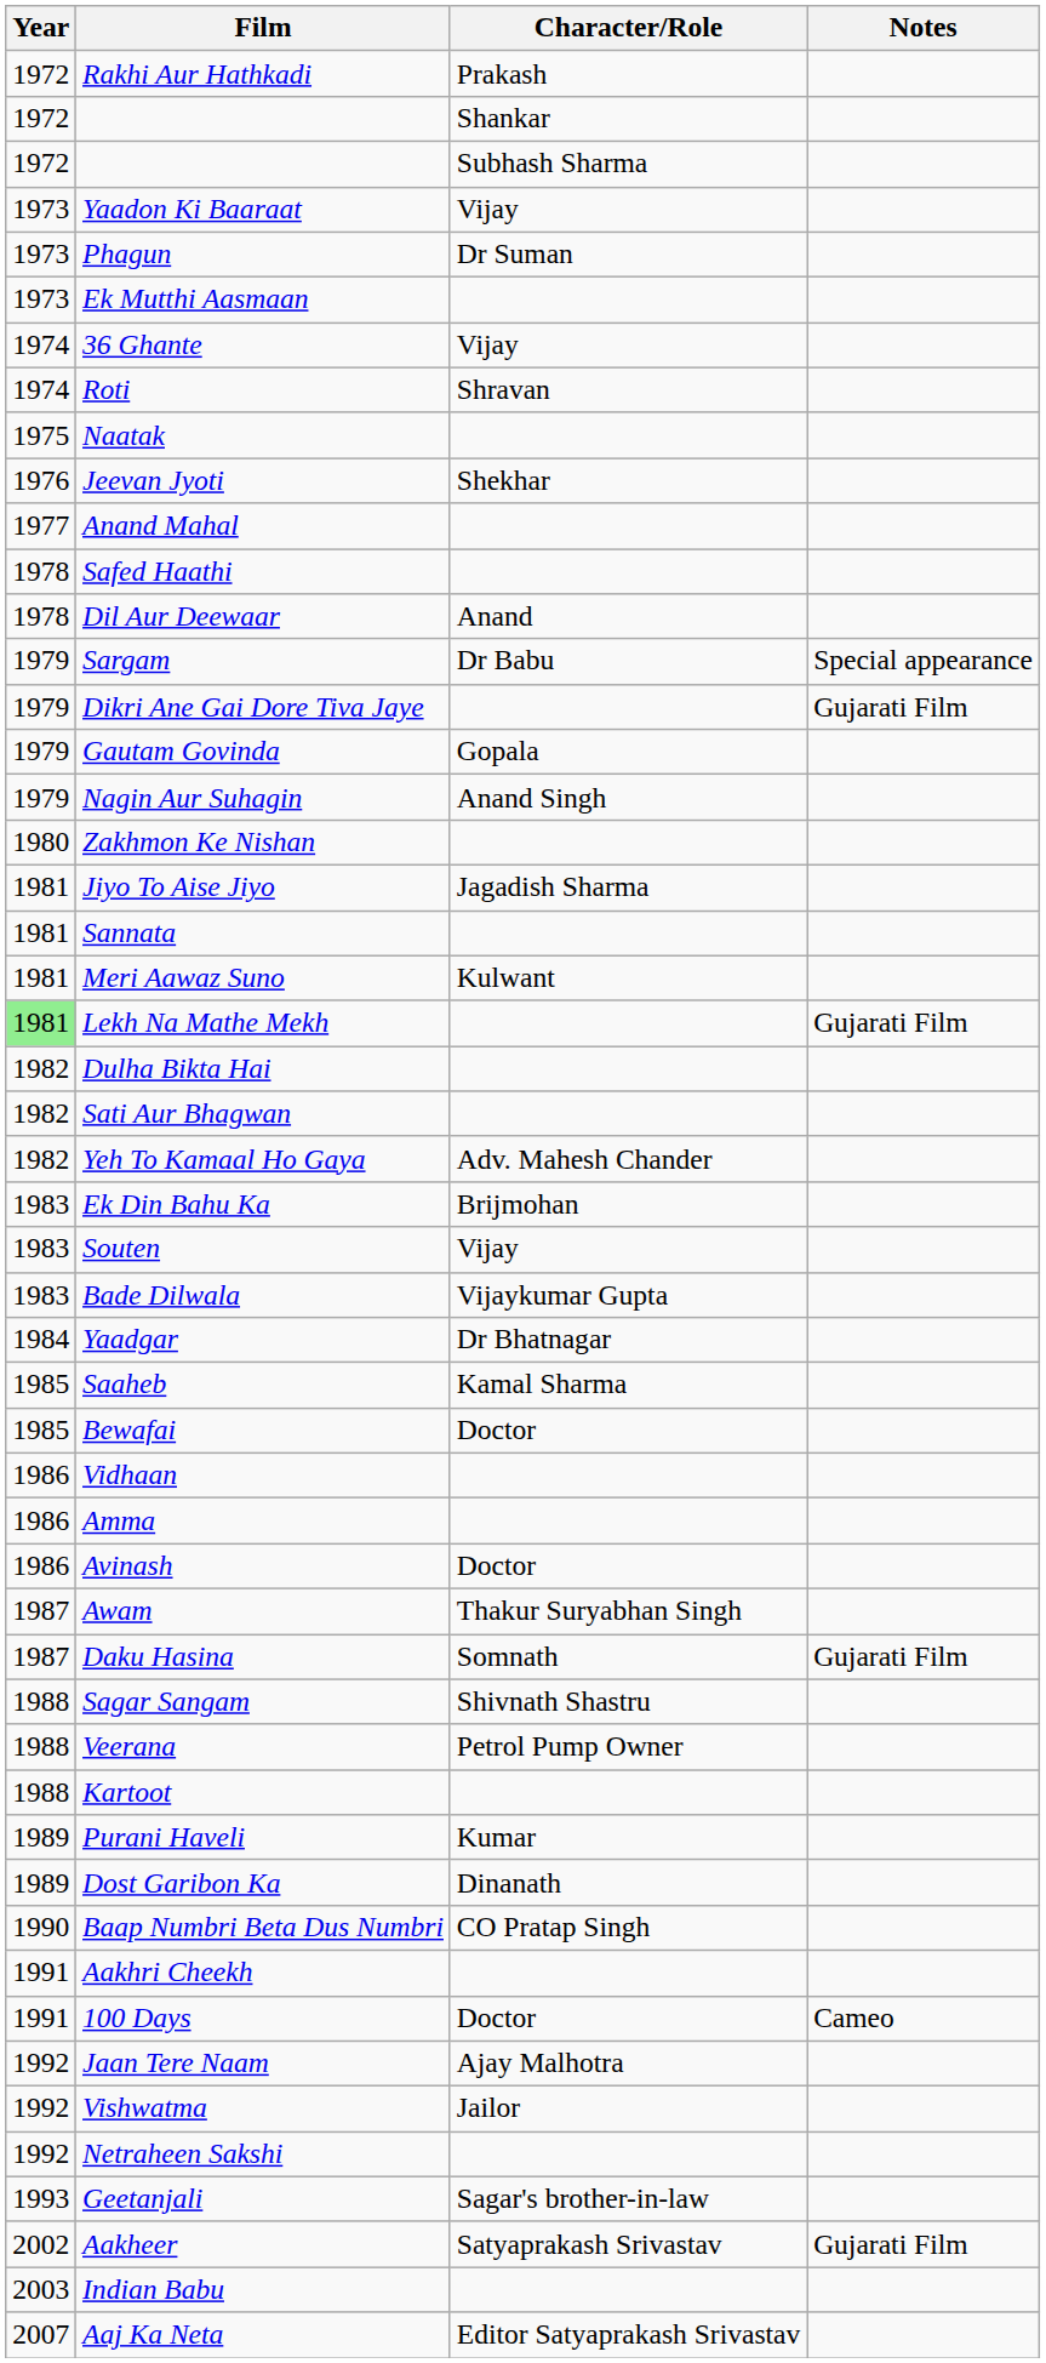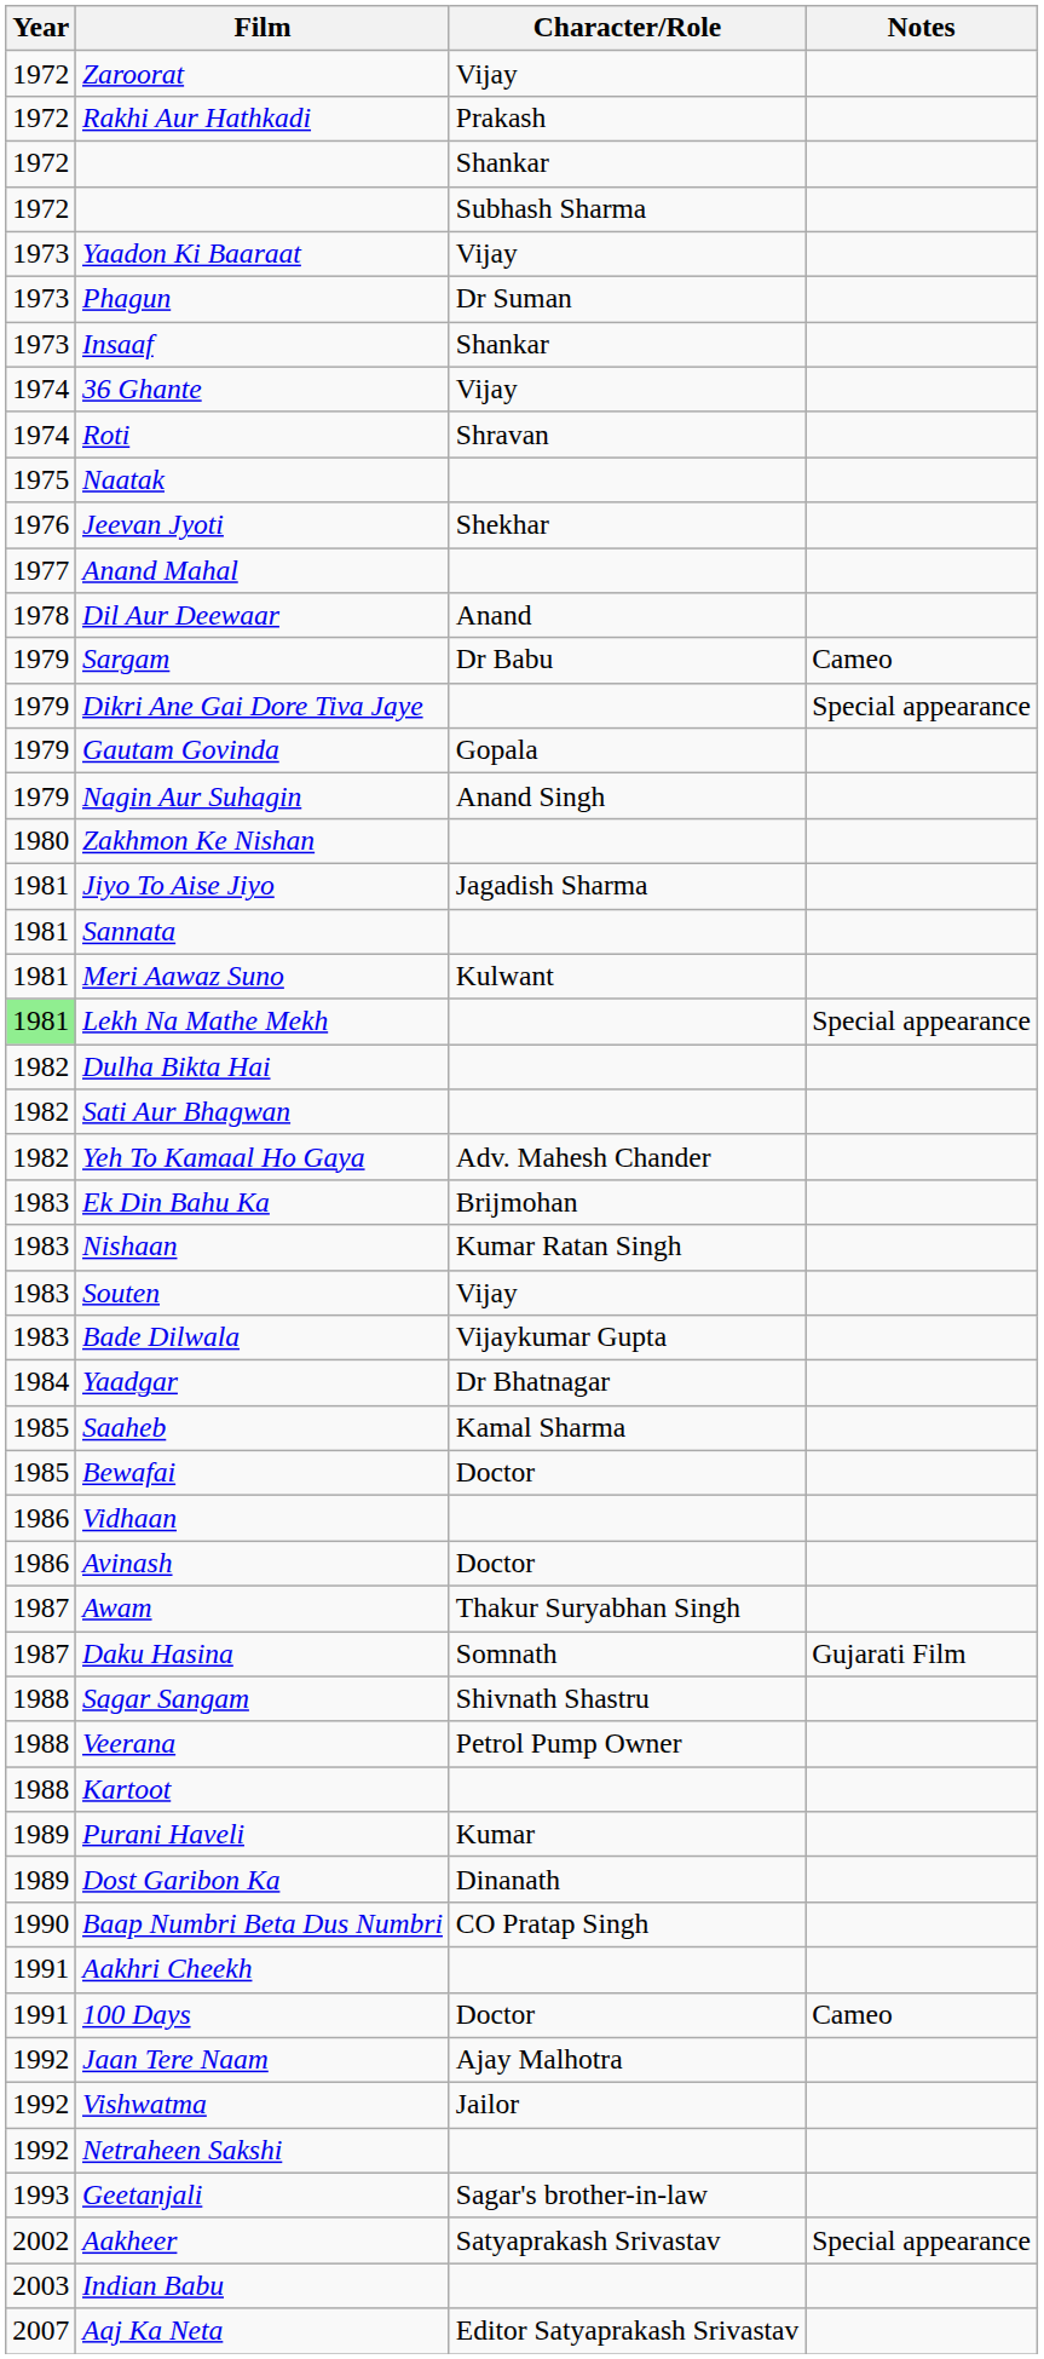+ row: 1972 | Zaroorat | Vijay
- row: 1973 | Ek Mutthi Aasmaan
+ row: 1973 | Insaaf | Shankar
- row: 1978 | Safed Haathi
Sargam | Notes: Special appearance -> Cameo
Dikri Ane Gai Dore Tiva Jaye | Notes: Gujarati Film -> Special appearance
Lekh Na Mathe Mekh | Notes: Gujarati Film -> Special appearance
+ row: 1983 | Nishaan | Kumar Ratan Singh
- row: 1986 | Amma
Aakheer | Notes: Gujarati Film -> Special appearance
